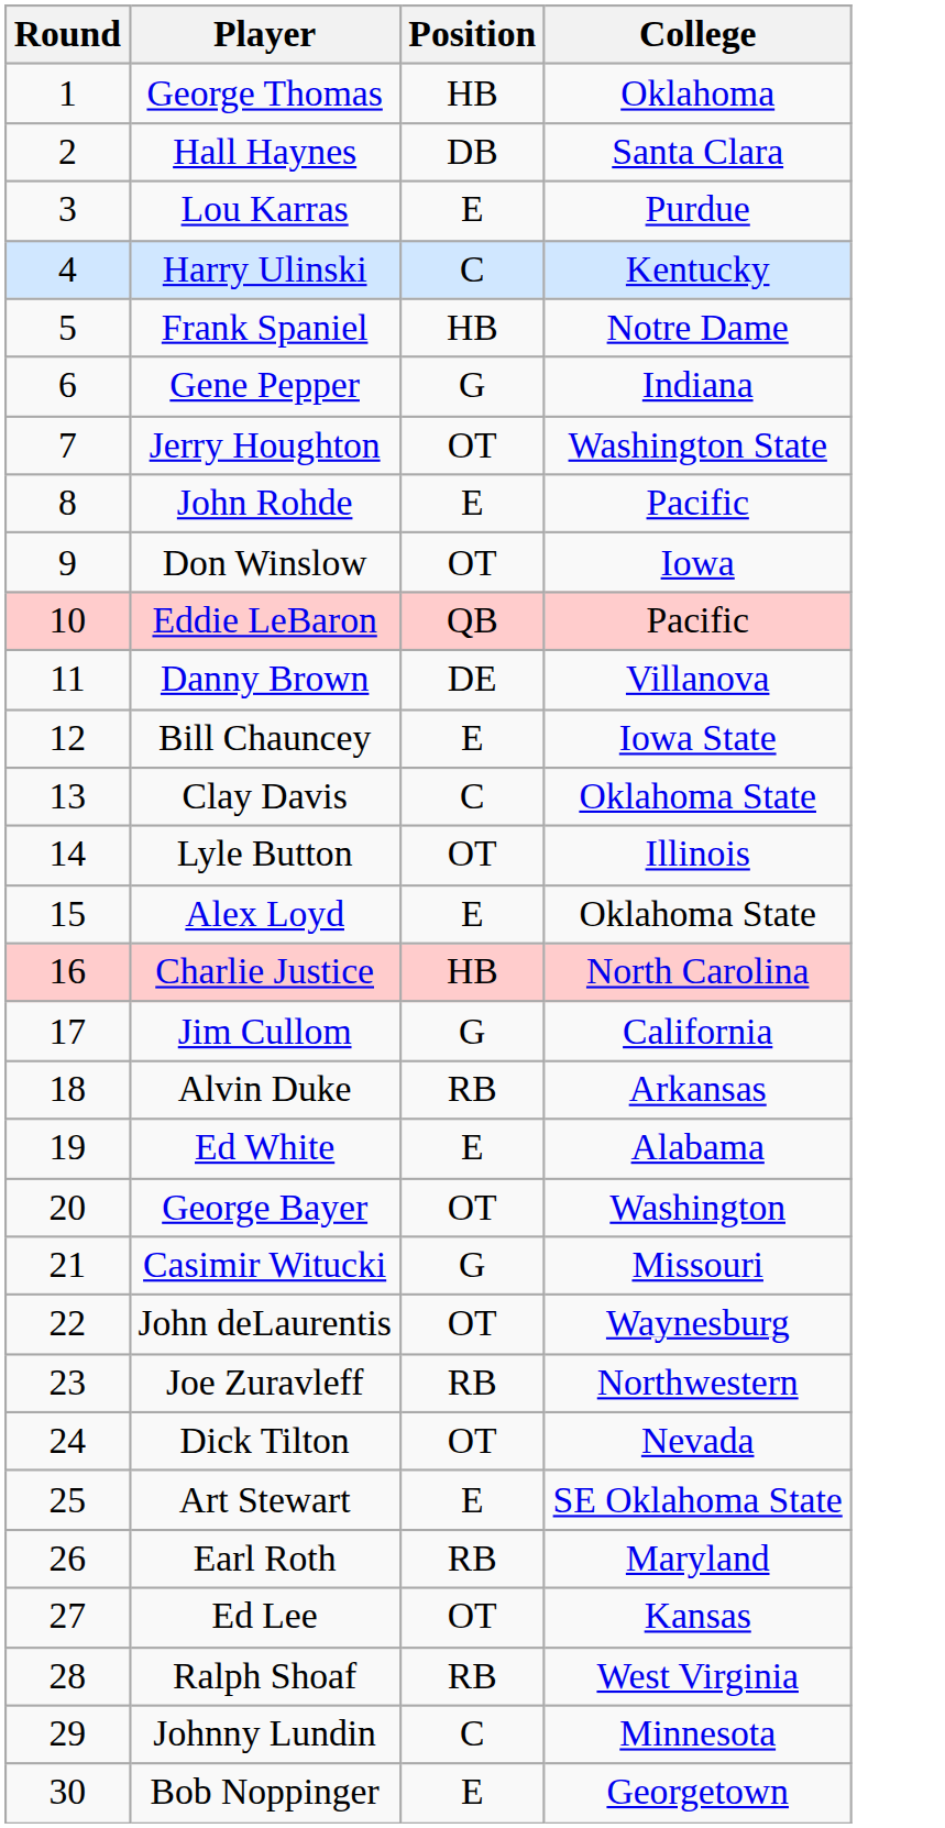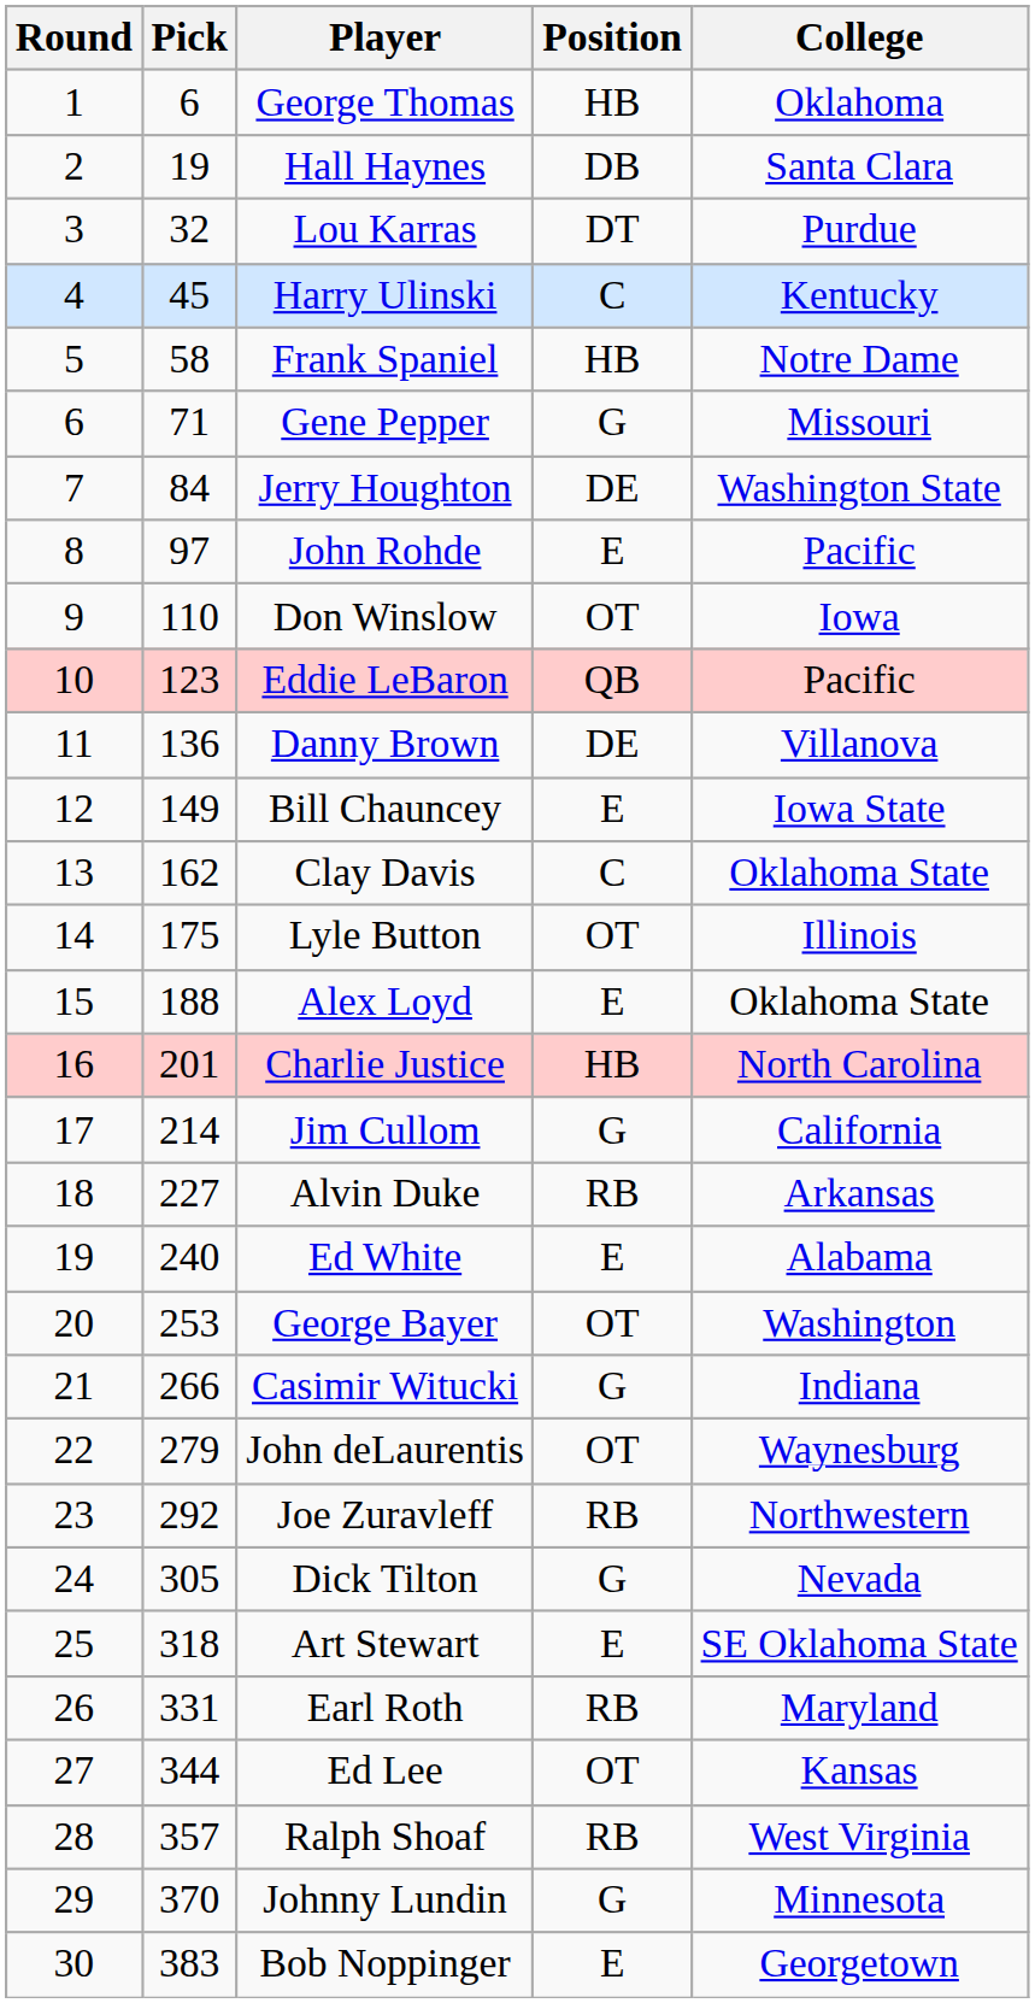+ column: Pick | 6 | 19 | 32 | 45 | 58 | 71 | 84 | 97 | 110 | 123 | 136 | 149 | 162 | 175 | 188 | 201 | 214 | 227 | 240 | 253 | 266 | 279 | 292 | 305 | 318 | 331 | 344 | 357 | 370 | 383
Lou Karras | Position: E -> DT
Gene Pepper | College: Indiana -> Missouri
Jerry Houghton | Position: OT -> DE
Casimir Witucki | College: Missouri -> Indiana
Dick Tilton | Position: OT -> G
Johnny Lundin | Position: C -> G
